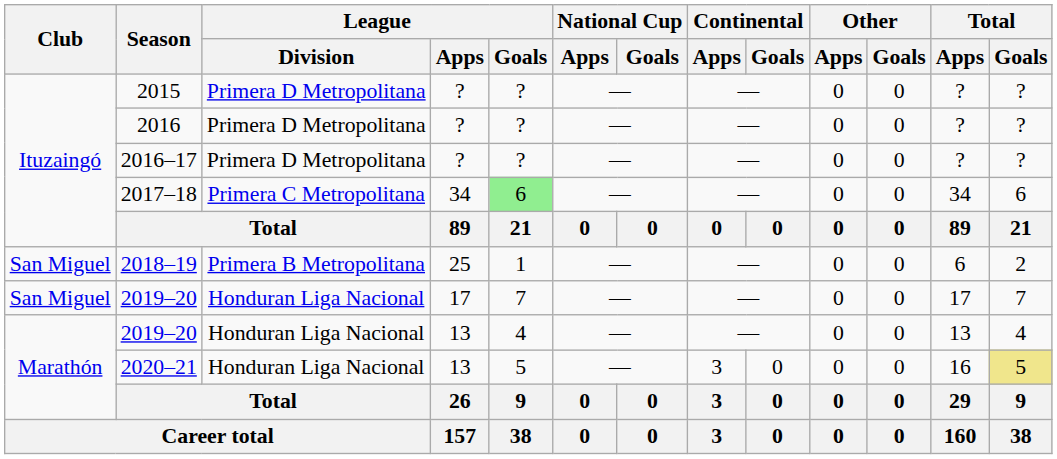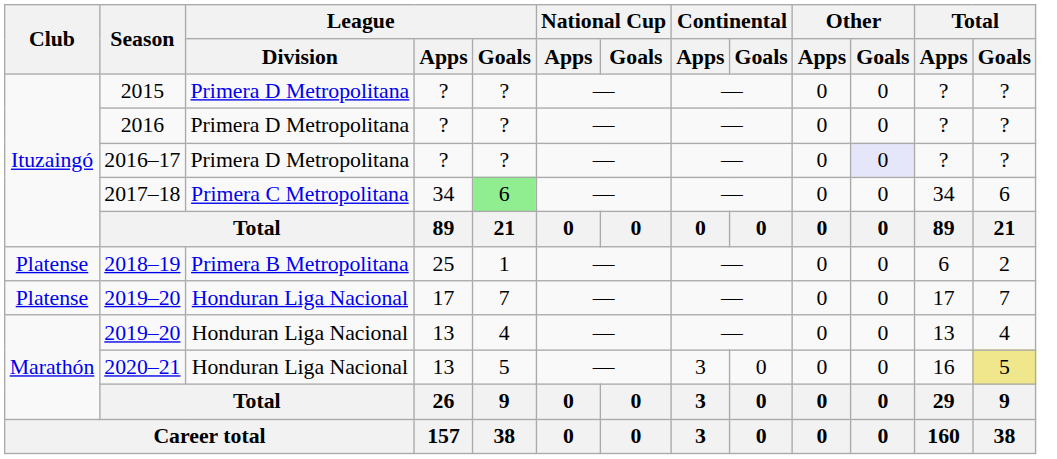2016–17 | Other / Goals: no background -> lavender background
2018–19 | Club: San Miguel -> Platense
2019–20 / 17 | Club: San Miguel -> Platense
